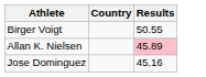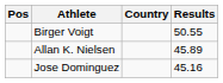+ column: Pos
Allan K. Nielsen | Results: pink background -> no background
